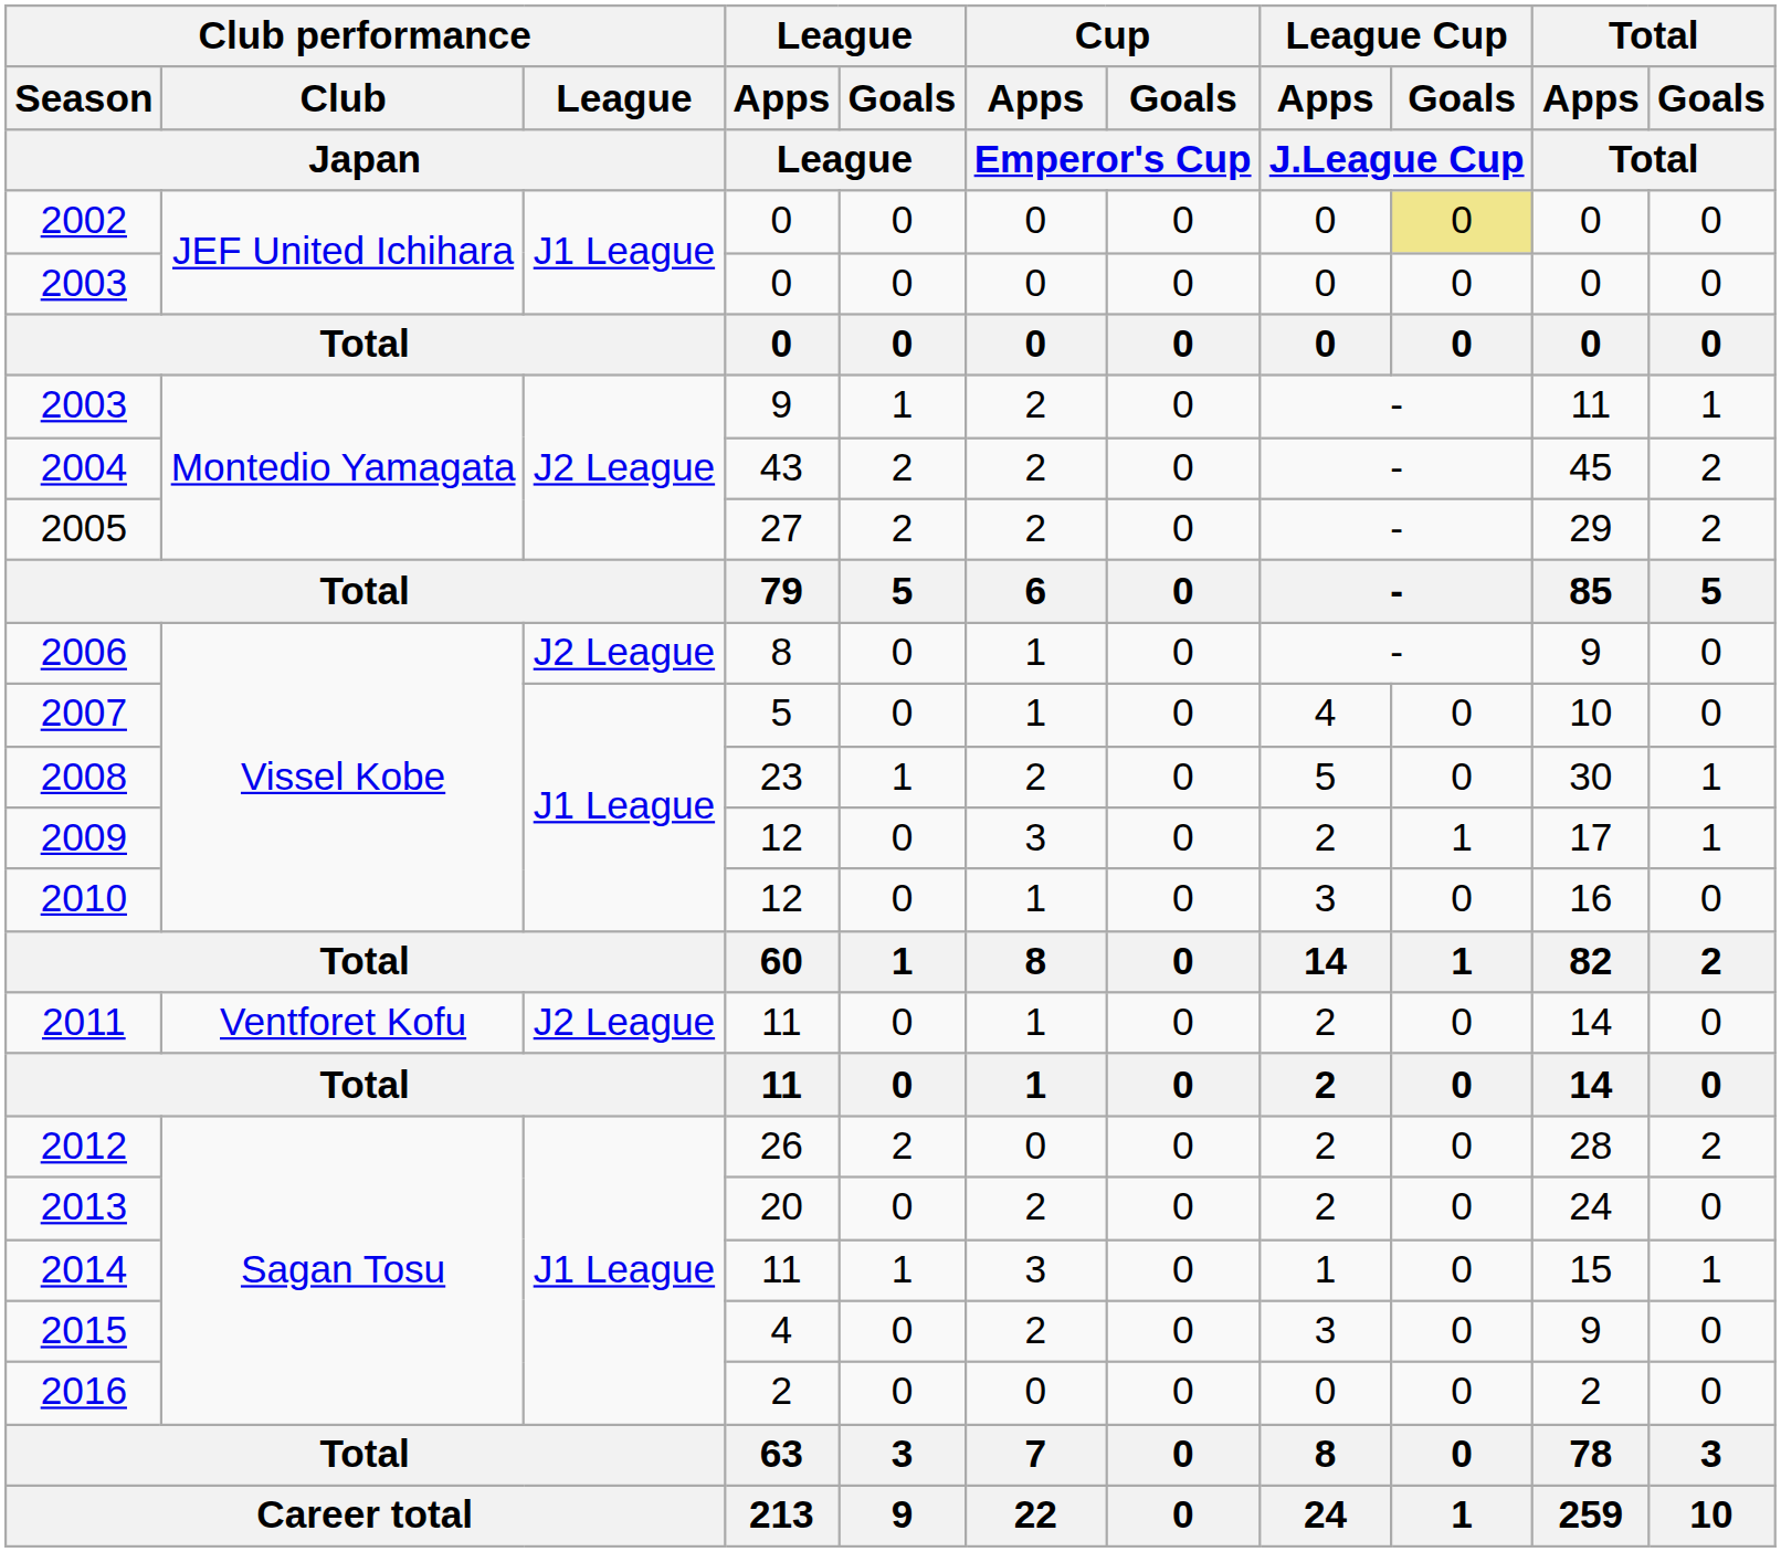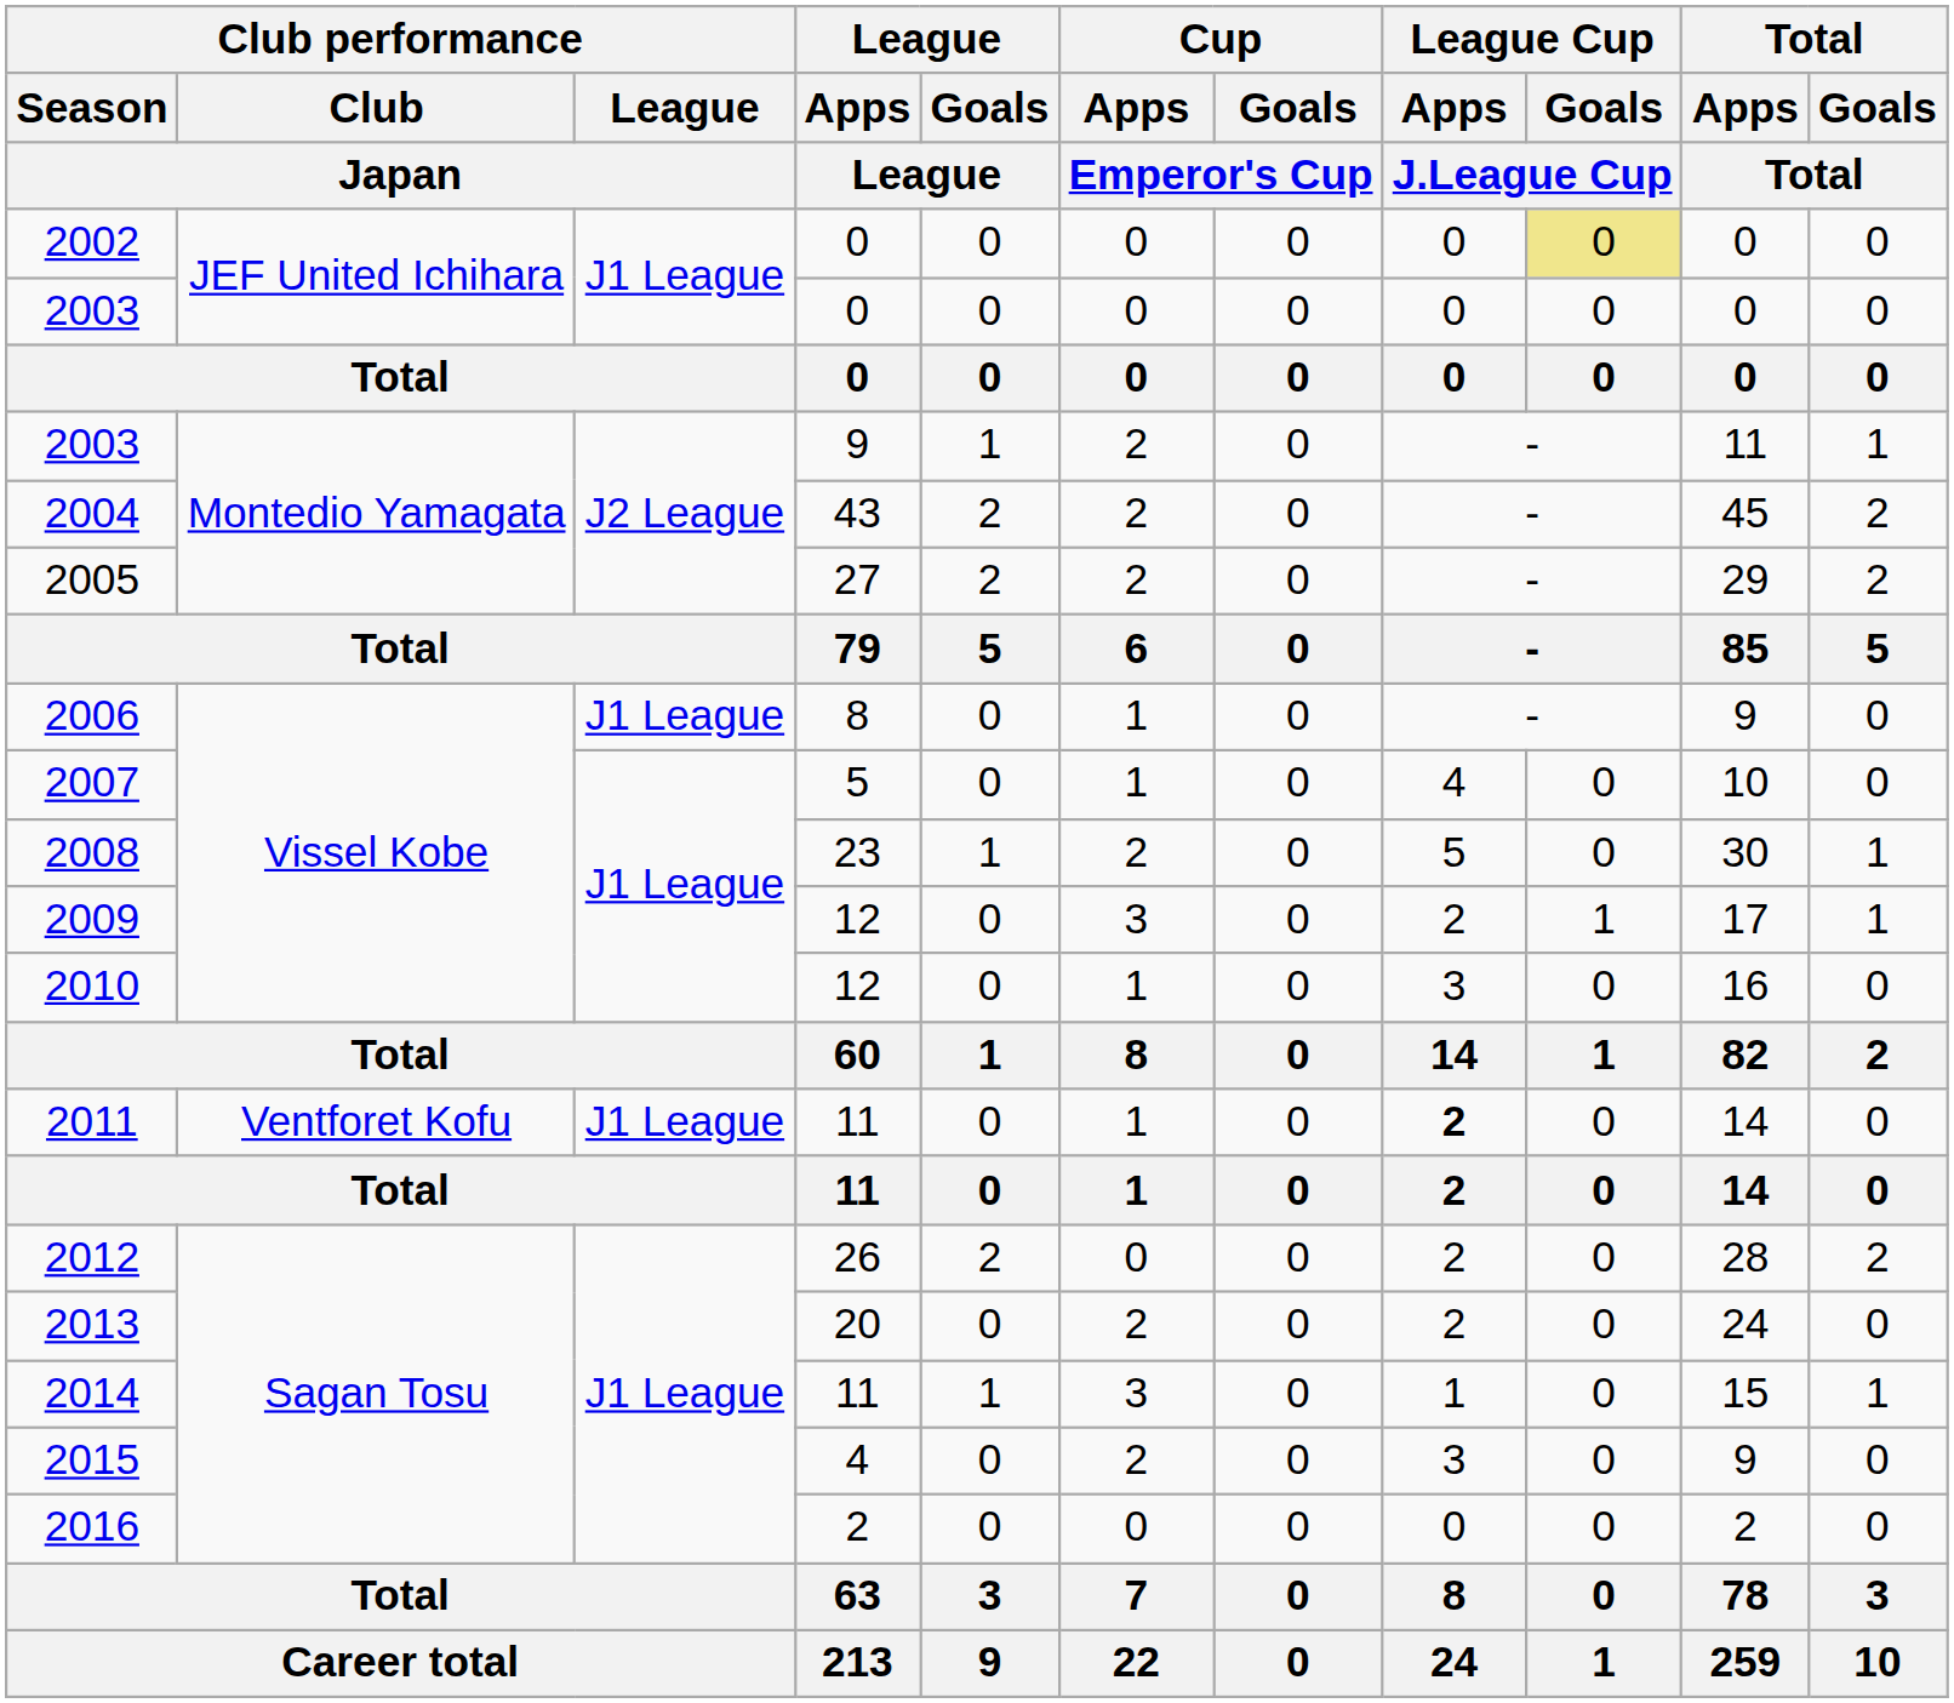2006 | Club performance / League / Japan: J2 League -> J1 League
2011 | Club performance / League / Japan: J2 League -> J1 League
2011 | League Cup / Apps / J.League Cup: normal -> bold
